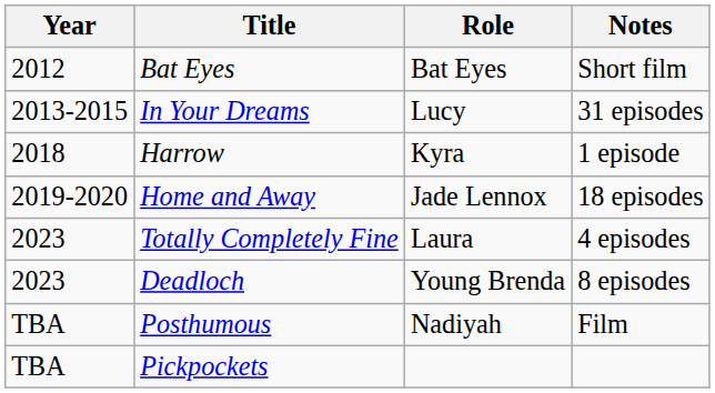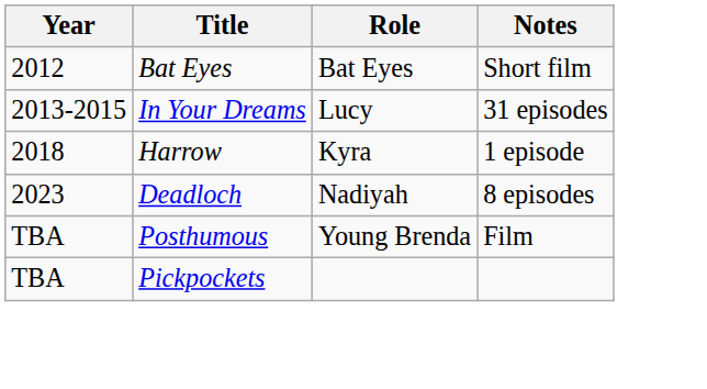- row: 2019-2020 | Home and Away | Jade Lennox | 18 episodes
- row: 2023 | Totally Completely Fine | Laura | 4 episodes
Deadloch | Role: Young Brenda -> Nadiyah
Posthumous | Role: Nadiyah -> Young Brenda
